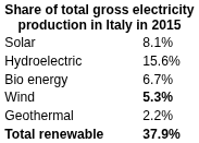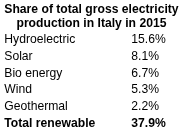rows swapped: Hydroelectric <-> Solar
Wind | column 2: bold -> normal
